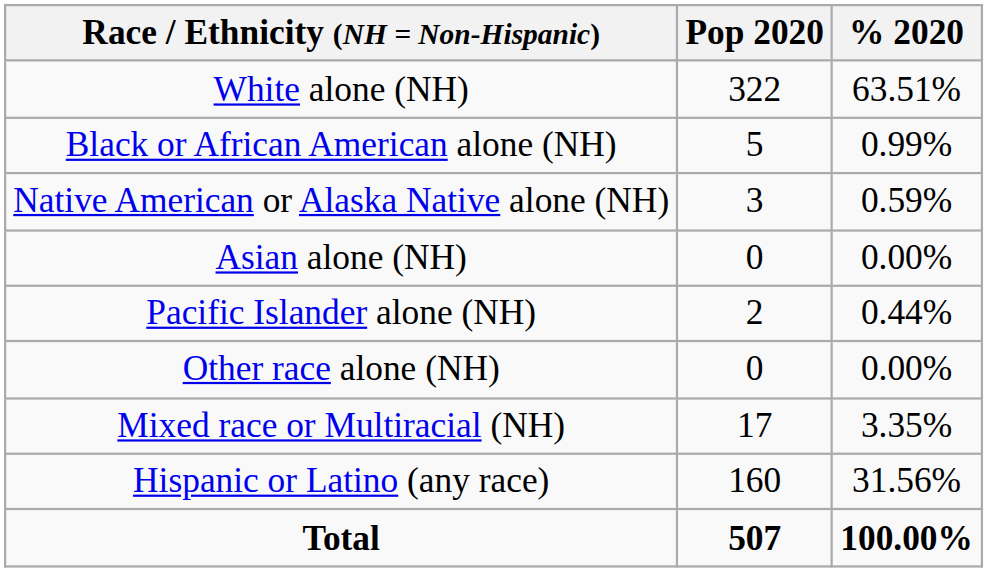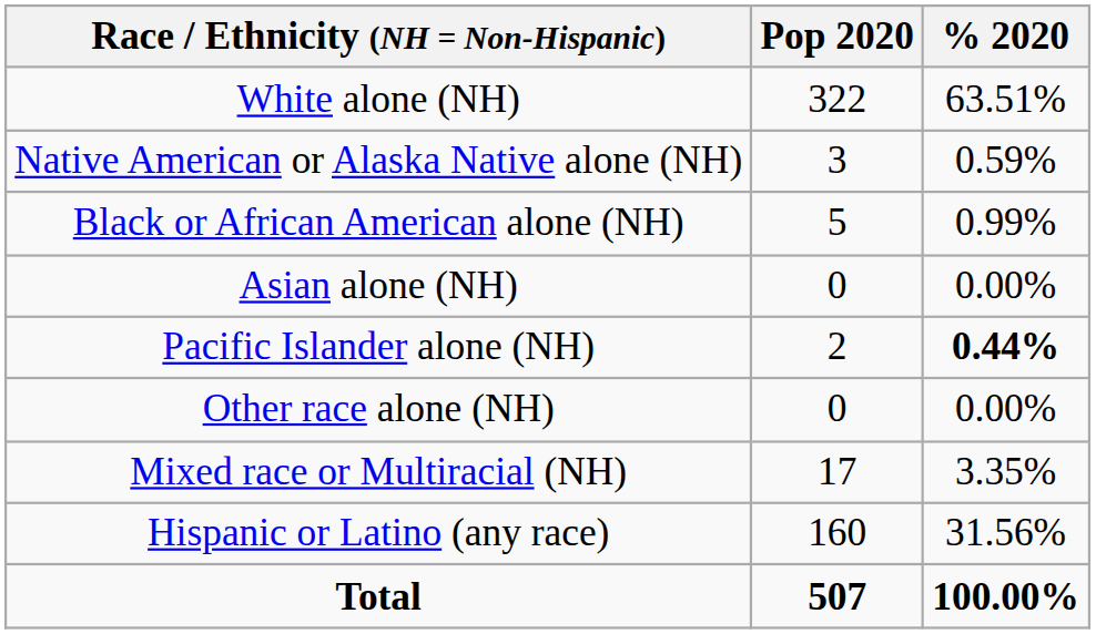rows swapped: Black or African American alone (NH) <-> Native American or Alaska Native alone (NH)
Pacific Islander alone (NH) | % 2020: normal -> bold
